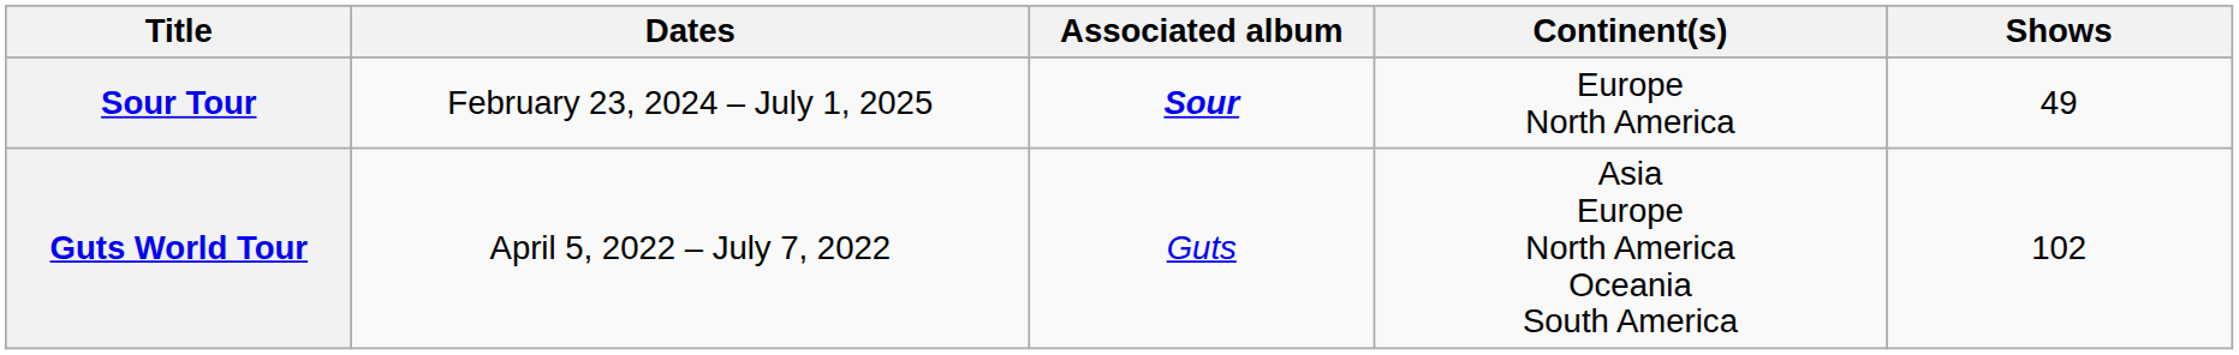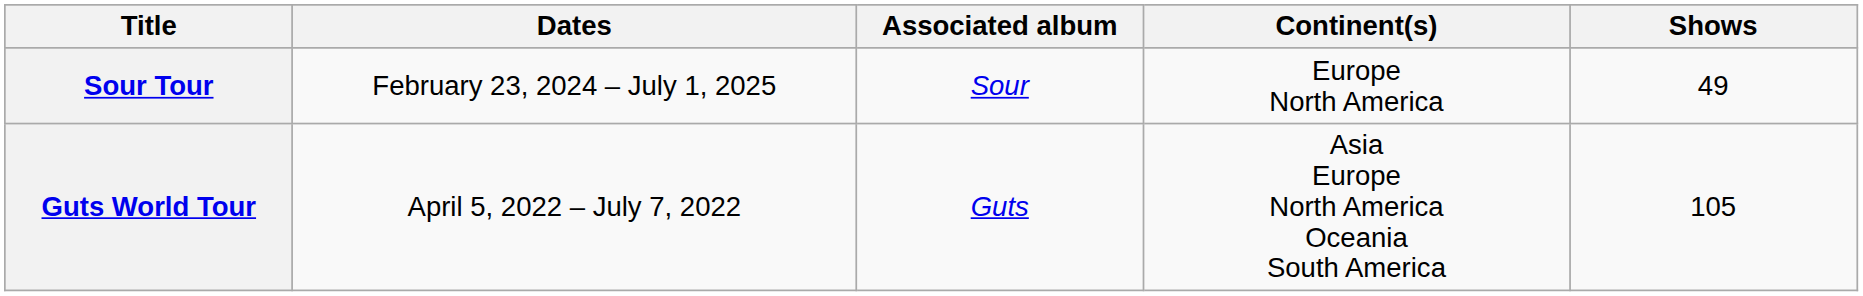Sour Tour | Associated album: bold -> normal
Guts World Tour | Shows: 102 -> 105
